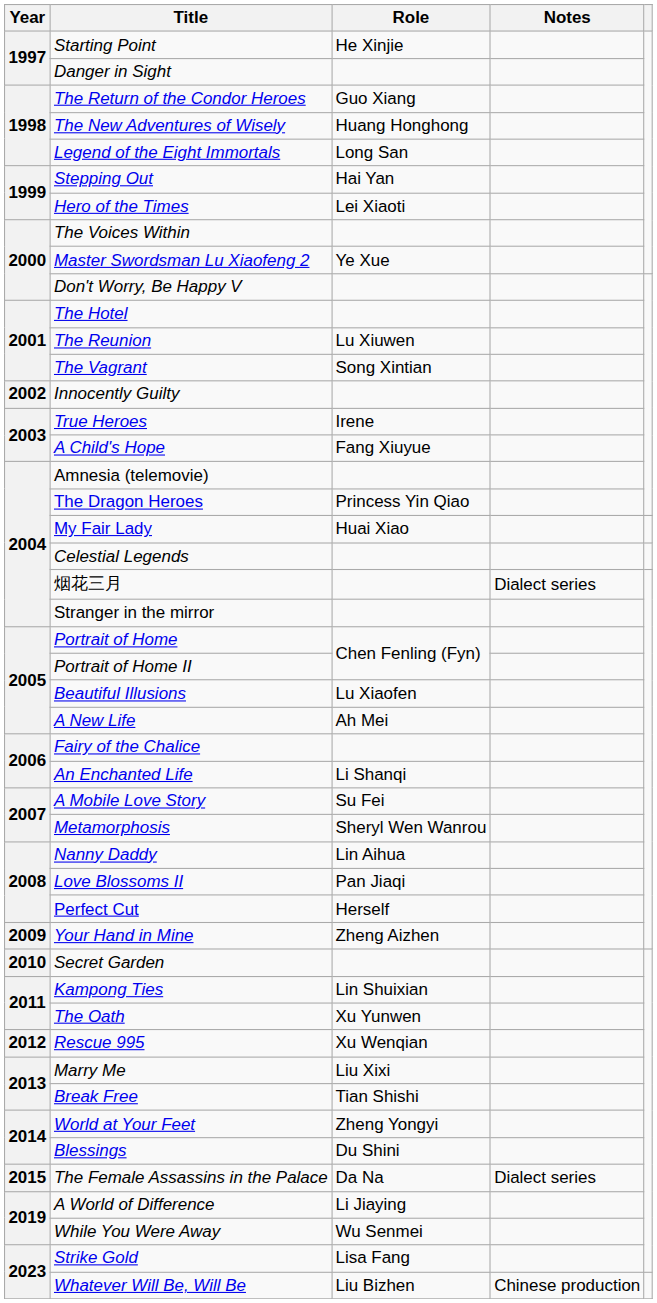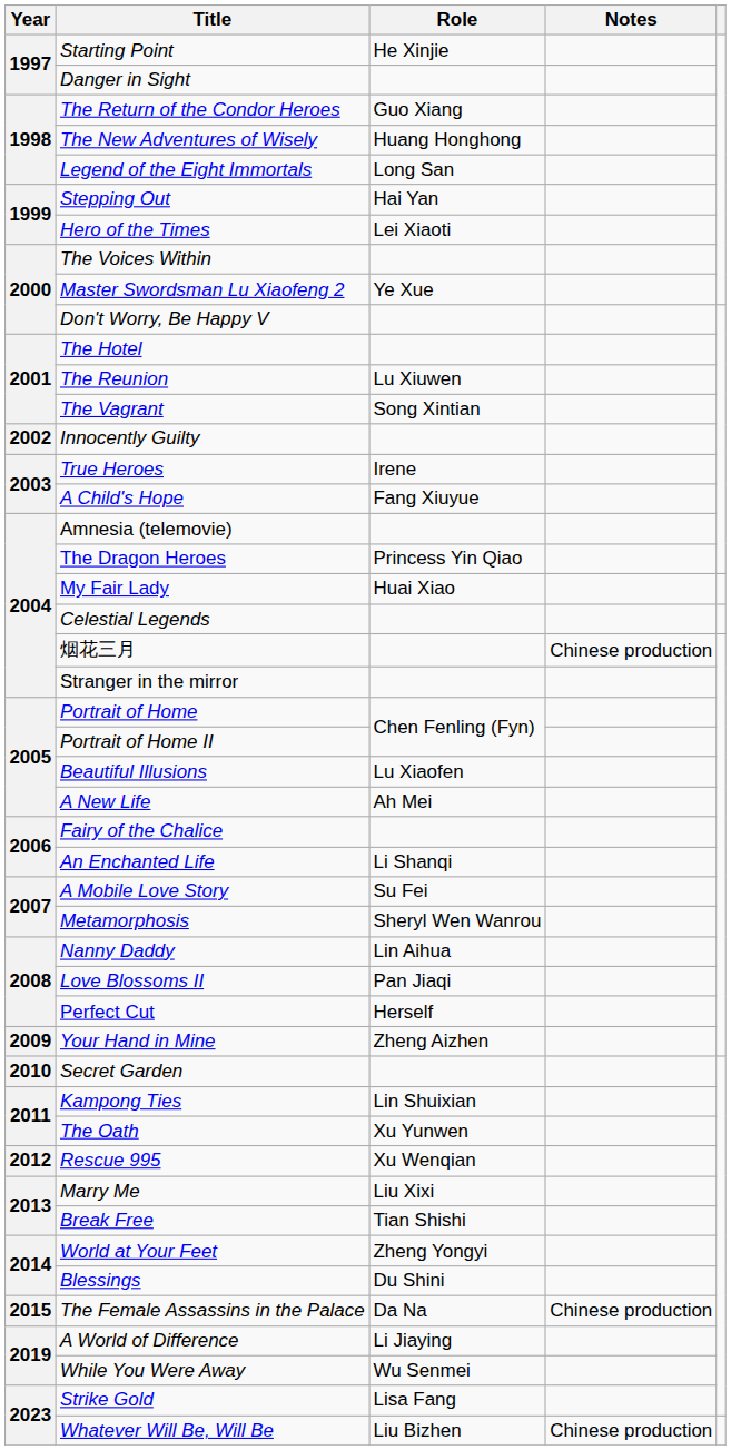烟花三月 | Notes: Dialect series -> Chinese production
The Female Assassins in the Palace | Notes: Dialect series -> Chinese production
